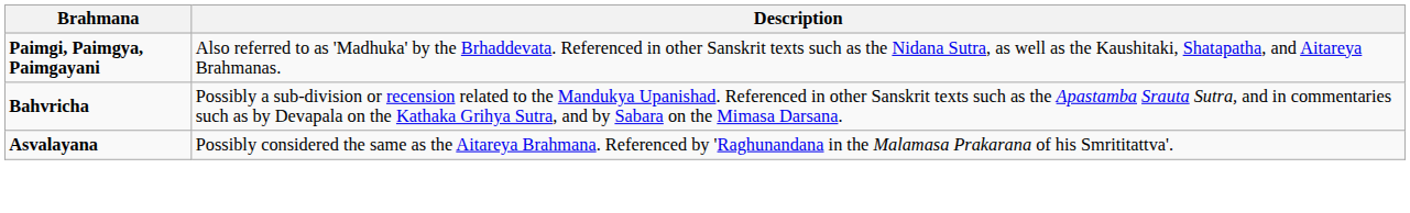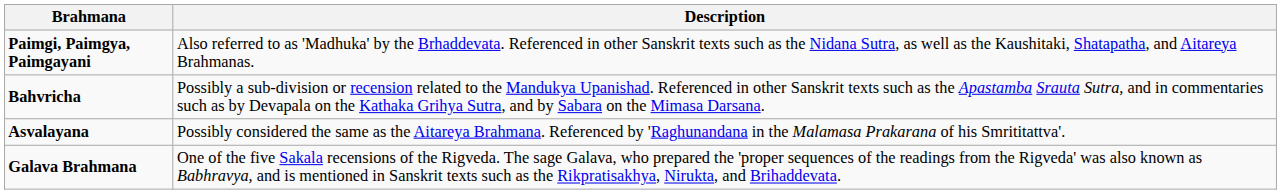+ row: Galava Brahmana | One of the five Sakala recensions of the Rigveda. The sage Galava, who prepared the 'proper sequences of the readings from the Rigveda' was also known as Babhravya, and is mentioned in Sanskrit texts such as the Rikpratisakhya, Nirukta, and Brihaddevata.
